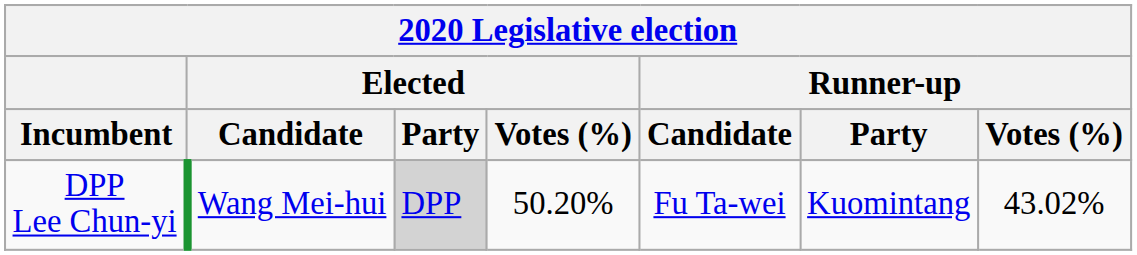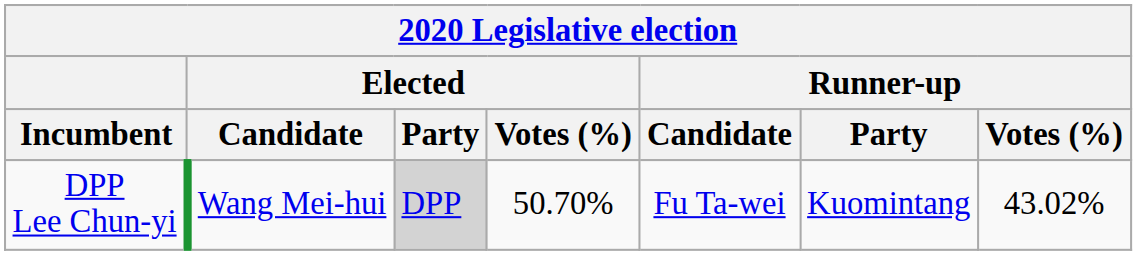DPP Lee Chun-yi | Elected / Votes (%): 50.20% -> 50.70%
